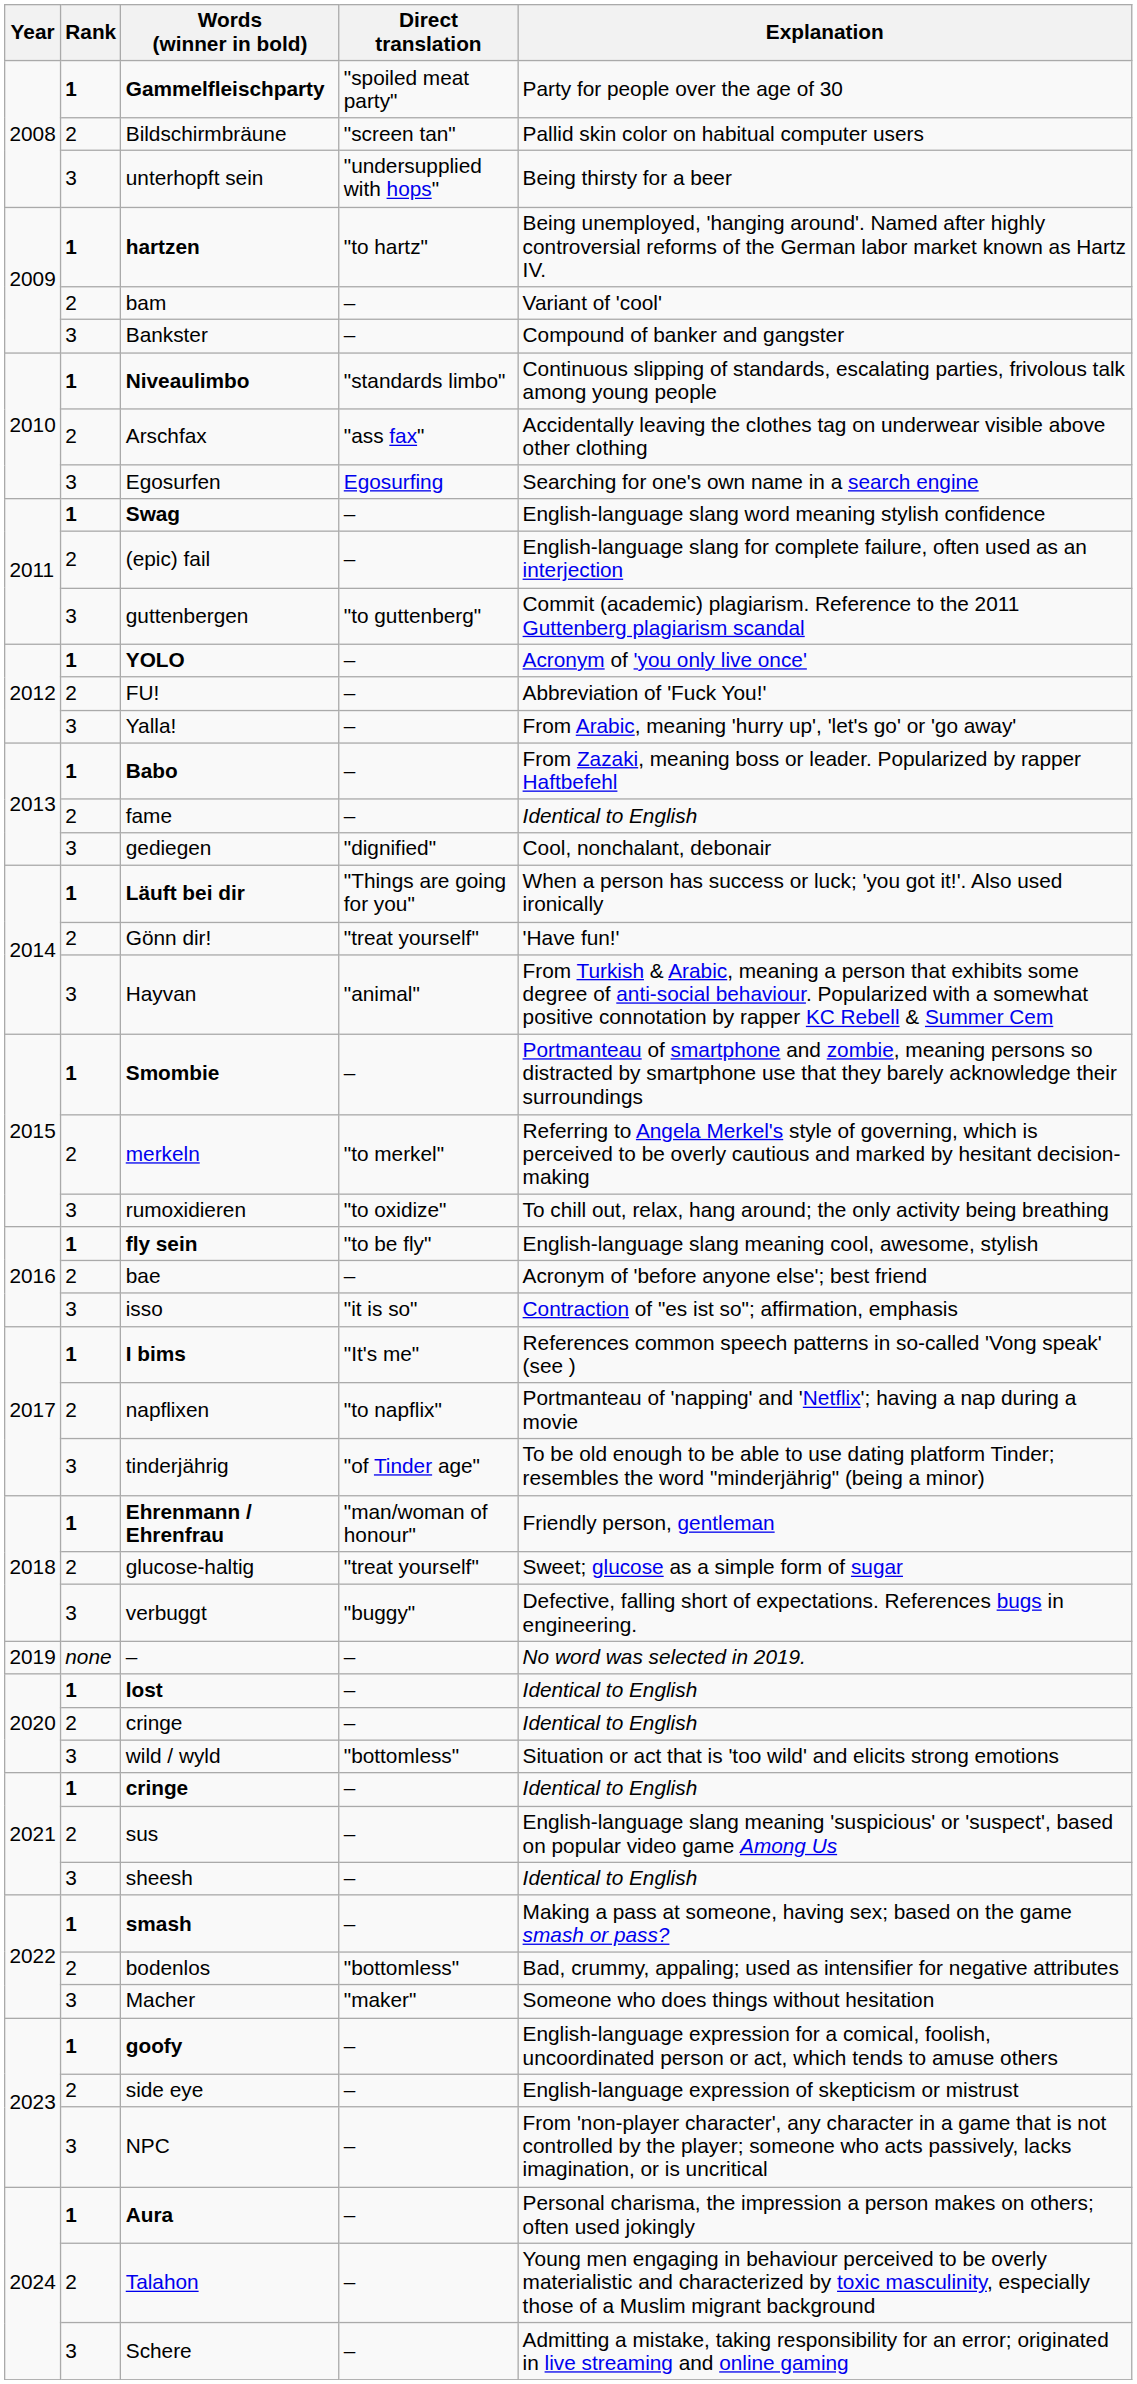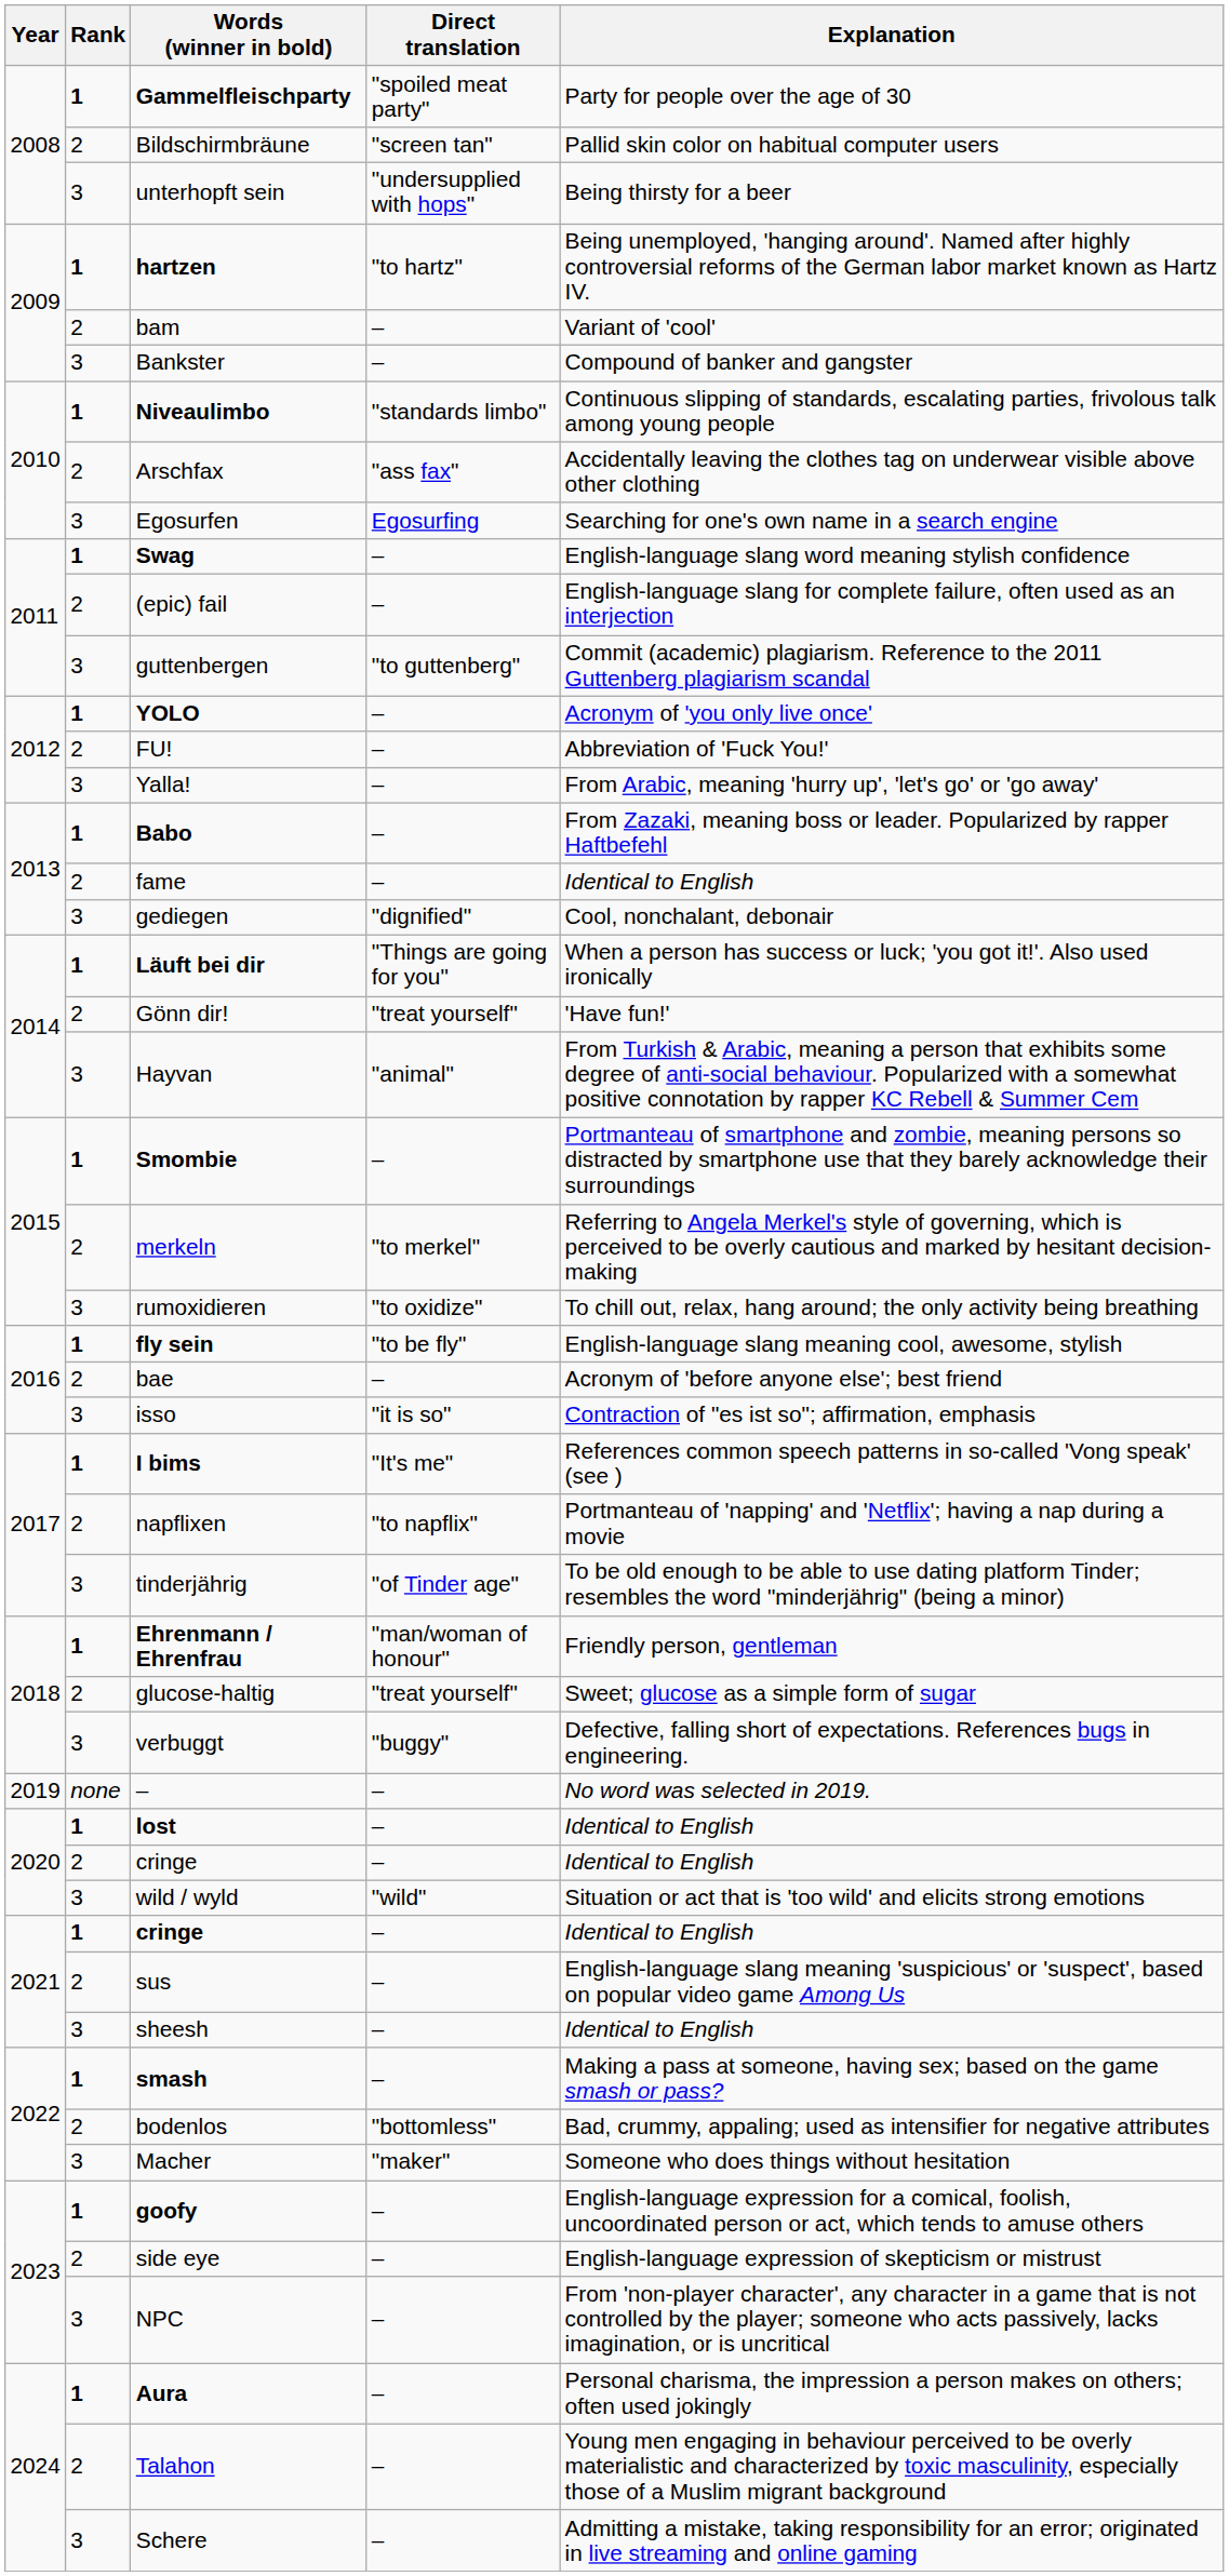wild / wyld | Direct translation: "bottomless" -> "wild"
